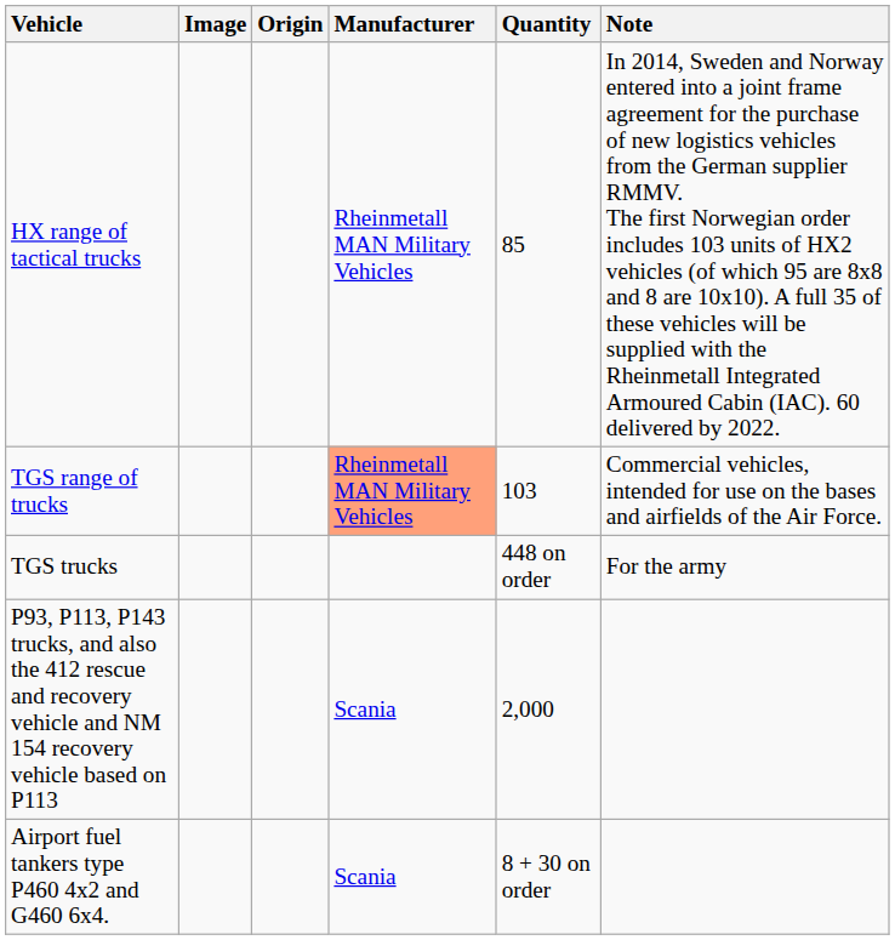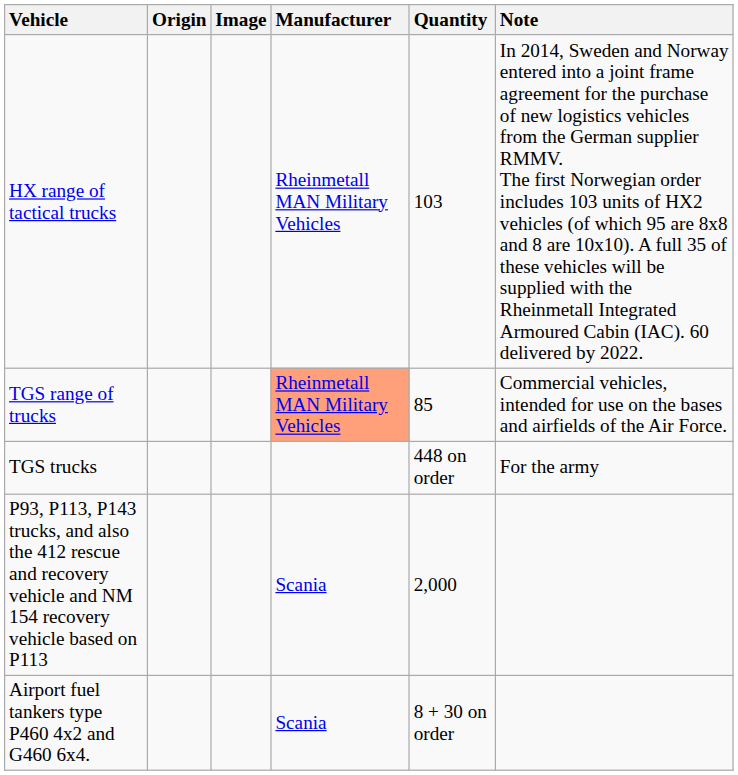columns swapped: Image <-> Origin
HX range of tactical trucks | Quantity: 85 -> 103
TGS range of trucks | Quantity: 103 -> 85
